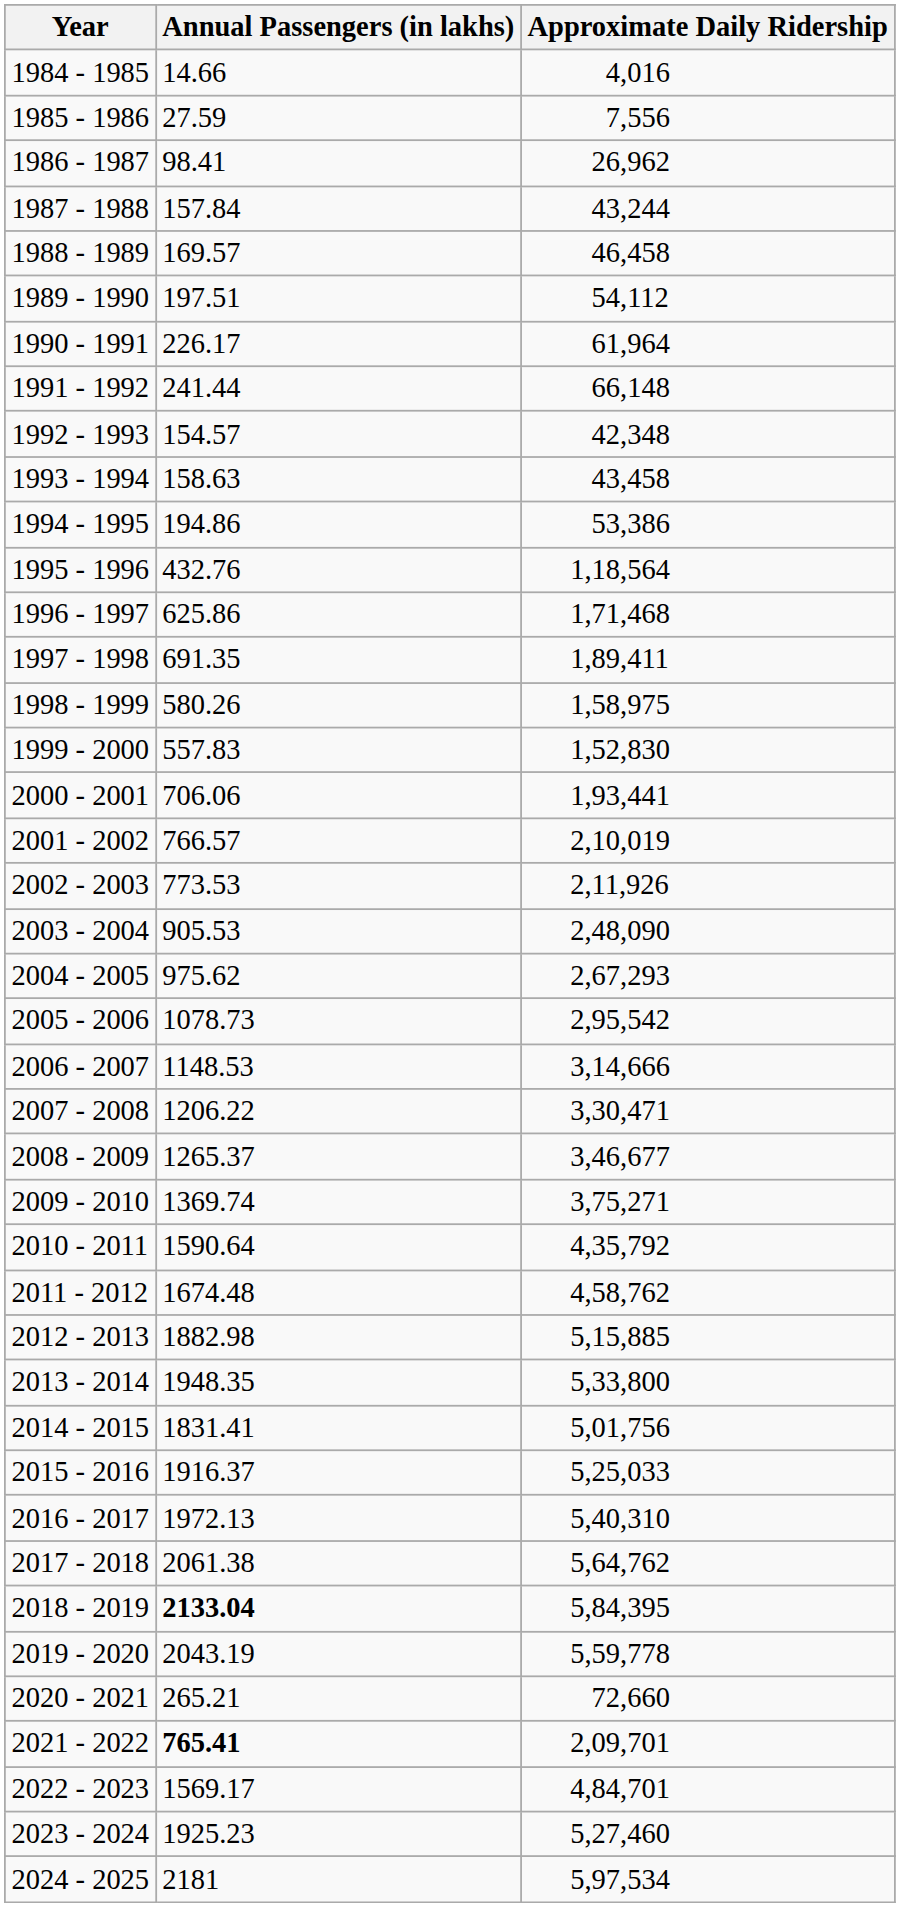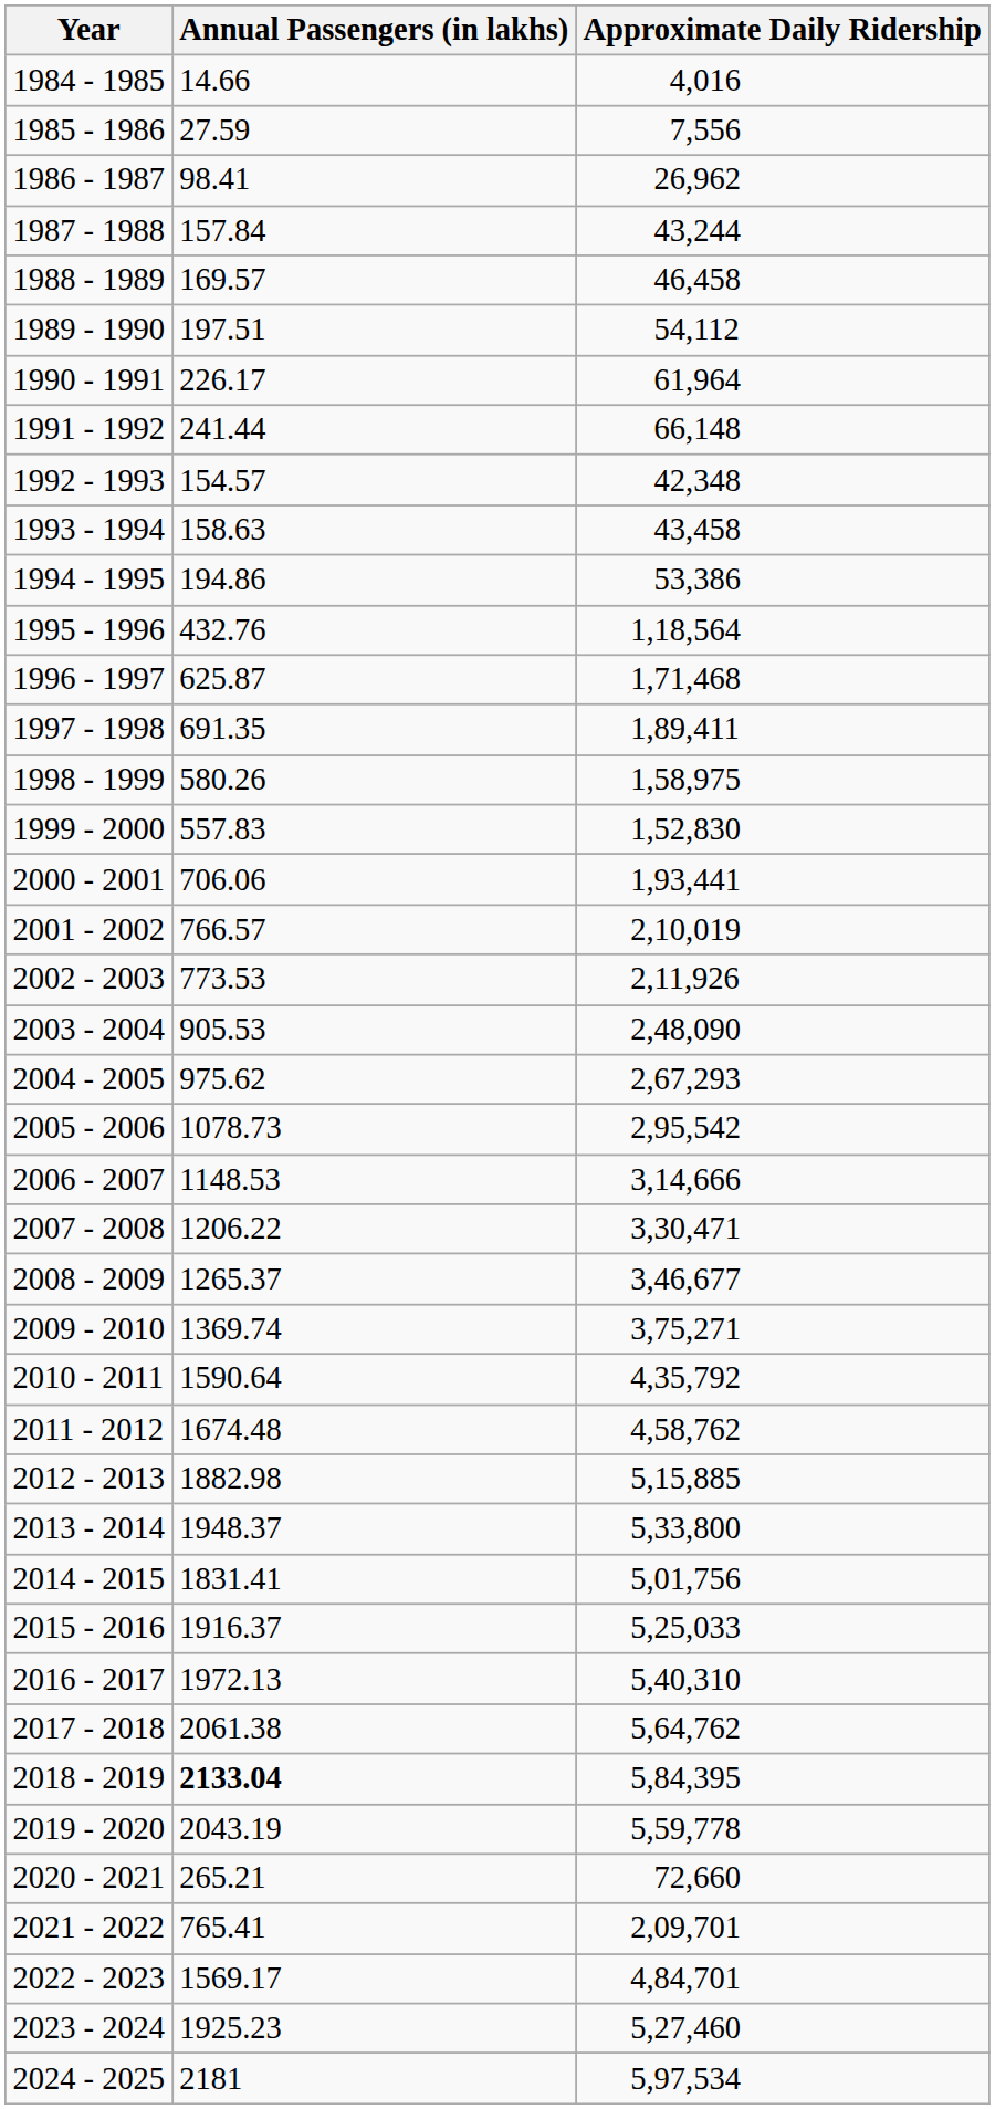1996 - 1997 | Annual Passengers (in lakhs): 625.86 -> 625.87
2013 - 2014 | Annual Passengers (in lakhs): 1948.35 -> 1948.37
2021 - 2022 | Annual Passengers (in lakhs): bold -> normal
